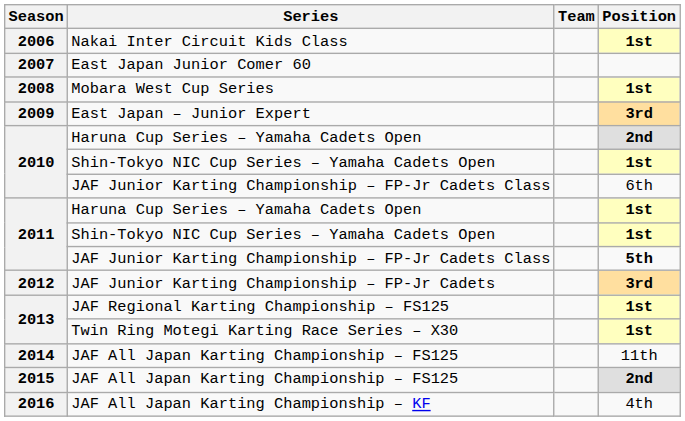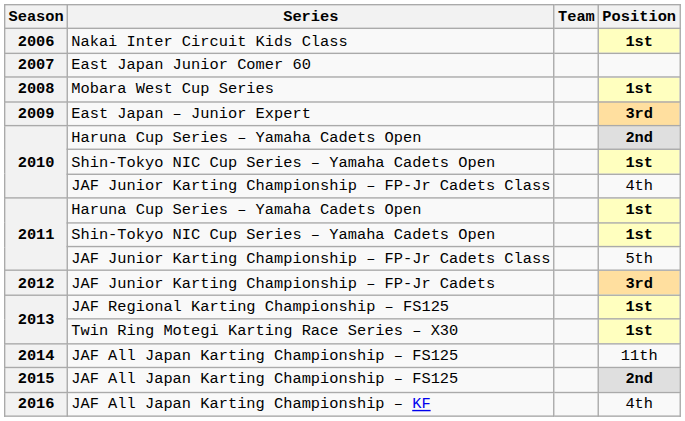2010 / JAF Junior Karting Championship – FP-Jr Cadets Class | Position: 6th -> 4th
2011 / JAF Junior Karting Championship – FP-Jr Cadets Class | Position: bold -> normal
